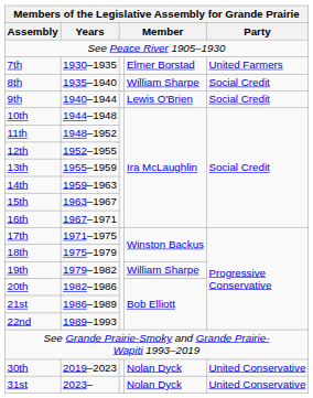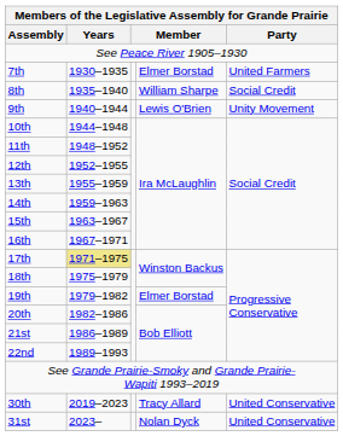9th | Party: Social Credit -> Unity Movement
17th | Years: no background -> khaki background
19th | column 4: William Sharpe -> Elmer Borstad
30th | column 4: Nolan Dyck -> Tracy Allard
